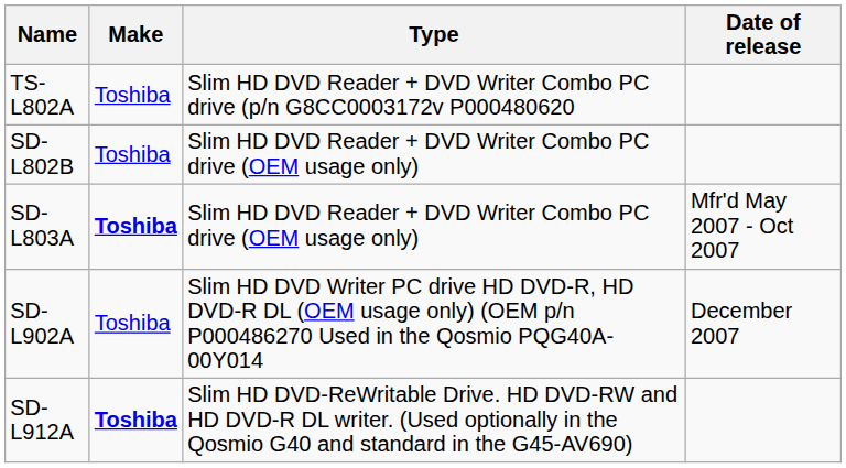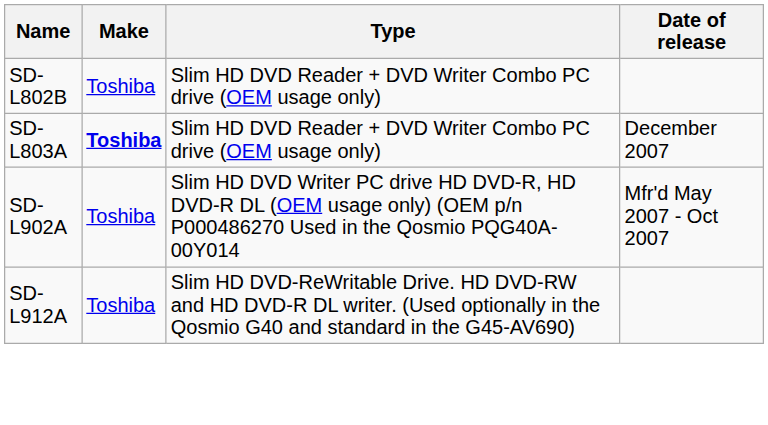- row: TS-L802A | Toshiba | Slim HD DVD Reader + DVD Writer Combo PC drive (p/n G8CC0003172v P000480620
SD-L803A | Date of release: Mfr'd May 2007 - Oct 2007 -> December 2007
SD-L902A | Date of release: December 2007 -> Mfr'd May 2007 - Oct 2007
SD-L912A | Make: bold -> normal
